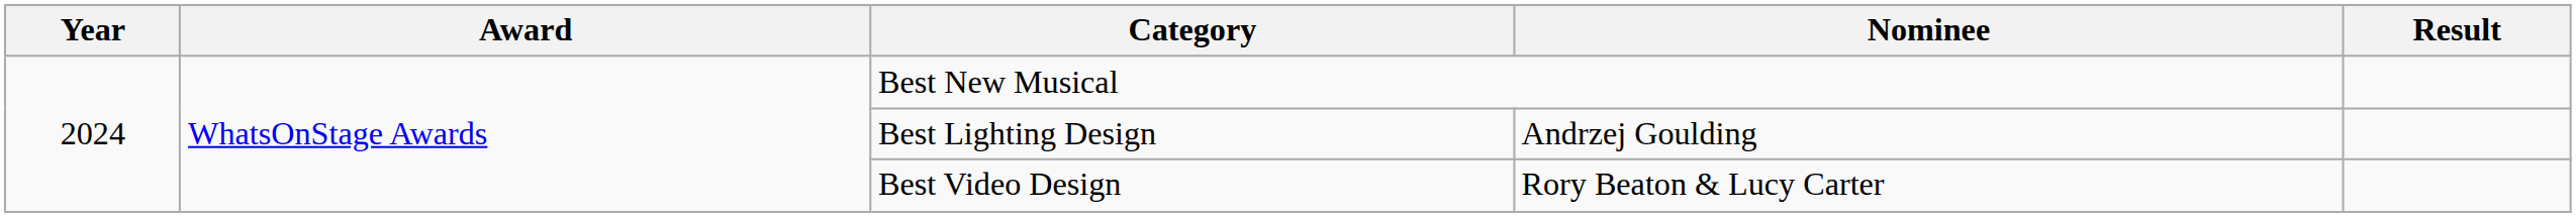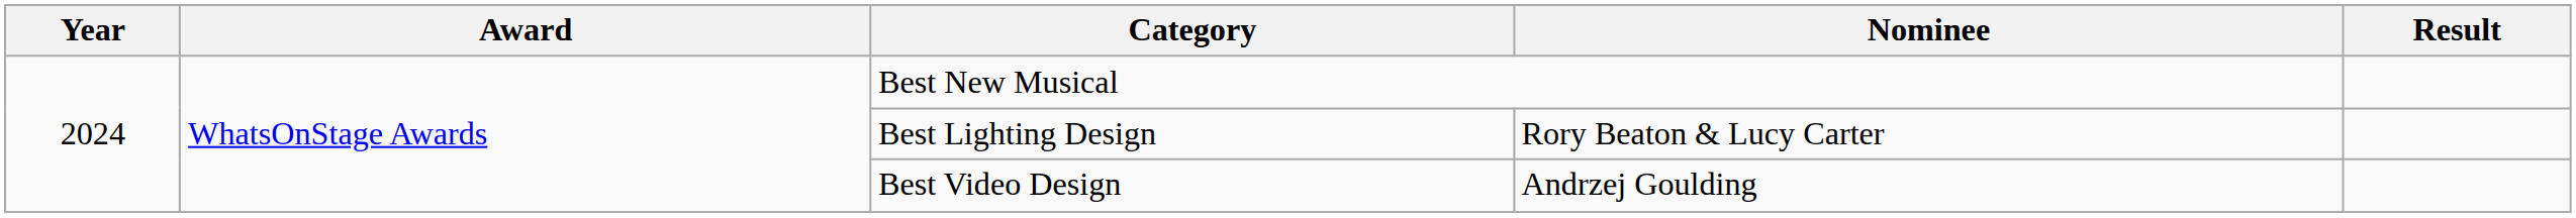Best Lighting Design | Nominee: Andrzej Goulding -> Rory Beaton & Lucy Carter
Best Video Design | Nominee: Rory Beaton & Lucy Carter -> Andrzej Goulding
